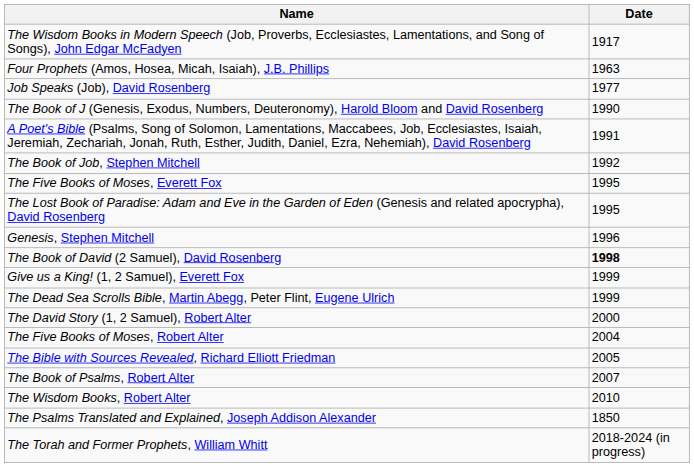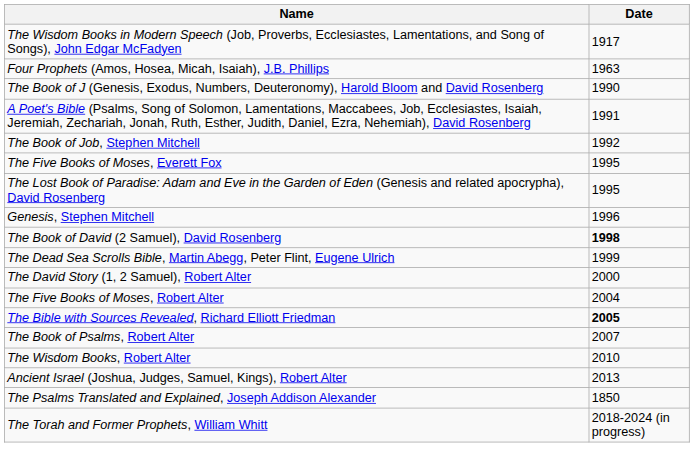- row: Job Speaks (Job), David Rosenberg | 1977
- row: Give us a King! (1, 2 Samuel), Everett Fox | 1999
The Bible with Sources Revealed, Richard Elliott Friedman | Date: normal -> bold
+ row: Ancient Israel (Joshua, Judges, Samuel, Kings), Robert Alter | 2013
